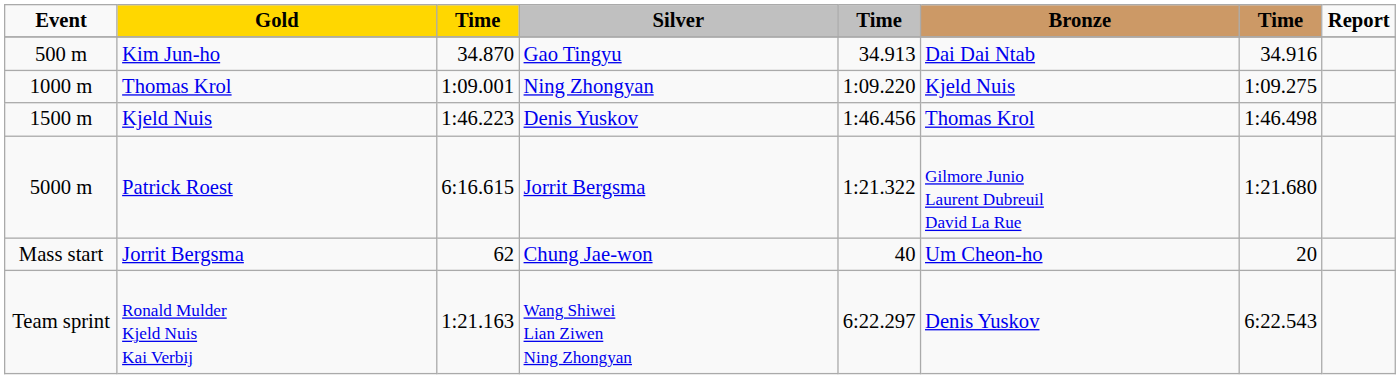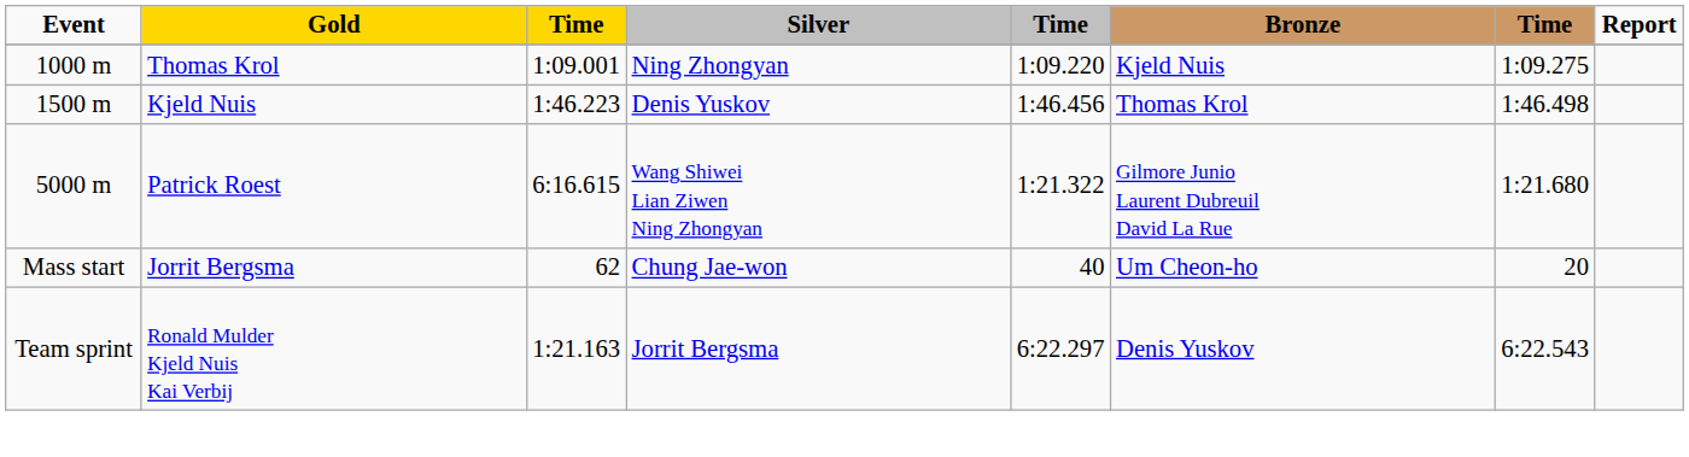- row: 500 m | Kim Jun-ho | 34.870 | Gao Tingyu | 34.913 | Dai Dai Ntab | 34.916
Patrick Roest | Silver: Jorrit Bergsma -> Wang Shiwei Lian Ziwen Ning Zhongyan
Ronald Mulder Kjeld Nuis Kai Verbij | Silver: Wang Shiwei Lian Ziwen Ning Zhongyan -> Jorrit Bergsma
